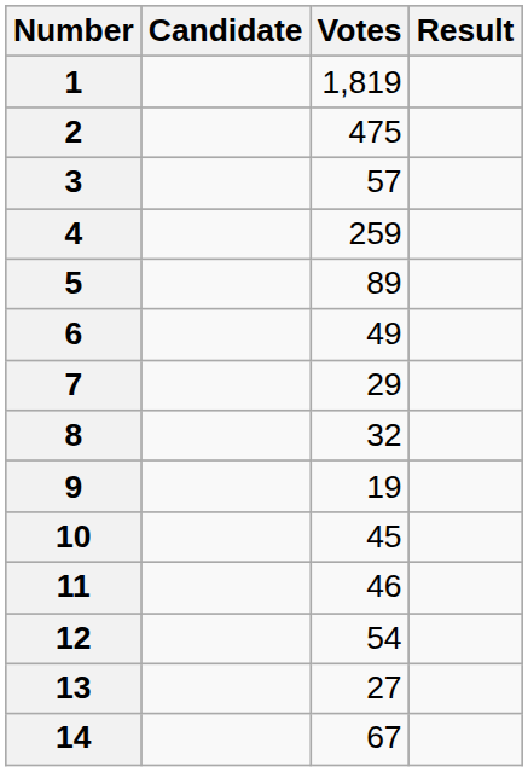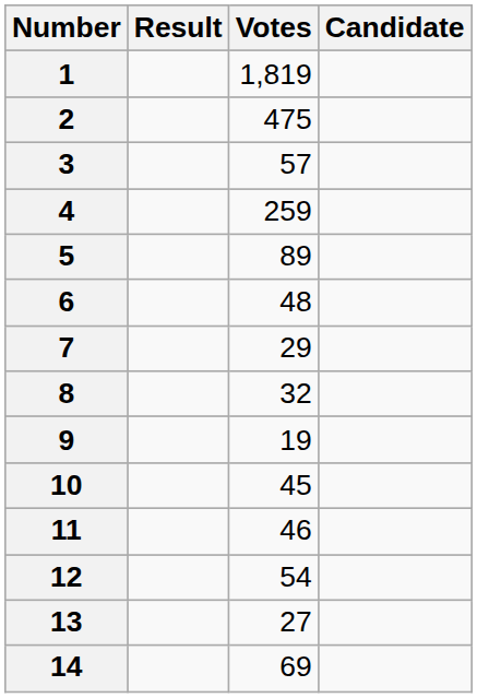columns swapped: Candidate <-> Result
6 | Votes: 49 -> 48
14 | Votes: 67 -> 69
